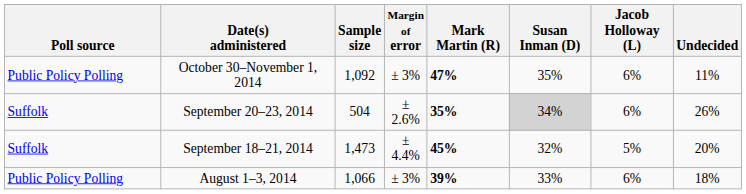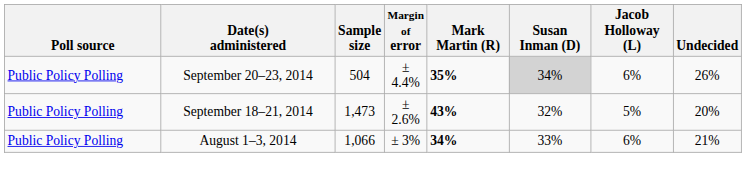- row: Public Policy Polling | October 30–November 1, 2014 | 1,092 | ± 3% | 47% | 35% | 6% | 11%
September 20–23, 2014 | Poll source: Suffolk -> Public Policy Polling
September 20–23, 2014 | Margin of error: ± 2.6% -> ± 4.4%
September 18–21, 2014 | Poll source: Suffolk -> Public Policy Polling
September 18–21, 2014 | Margin of error: ± 4.4% -> ± 2.6%
September 18–21, 2014 | Mark Martin (R): 45% -> 43%
August 1–3, 2014 | Mark Martin (R): 39% -> 34%
August 1–3, 2014 | Undecided: 18% -> 21%
